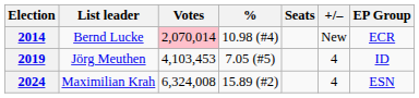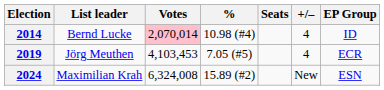2014 | +/–: New -> 4
2014 | EP Group: ECR -> ID
2019 | EP Group: ID -> ECR
2024 | +/–: 4 -> New
